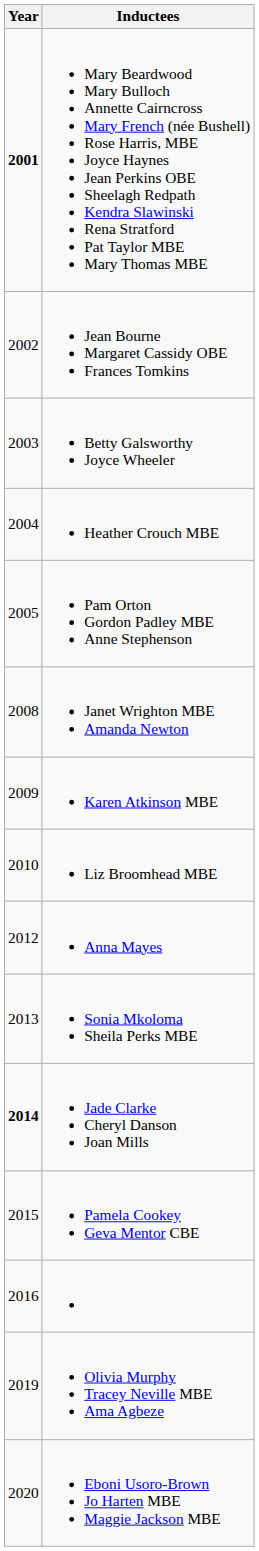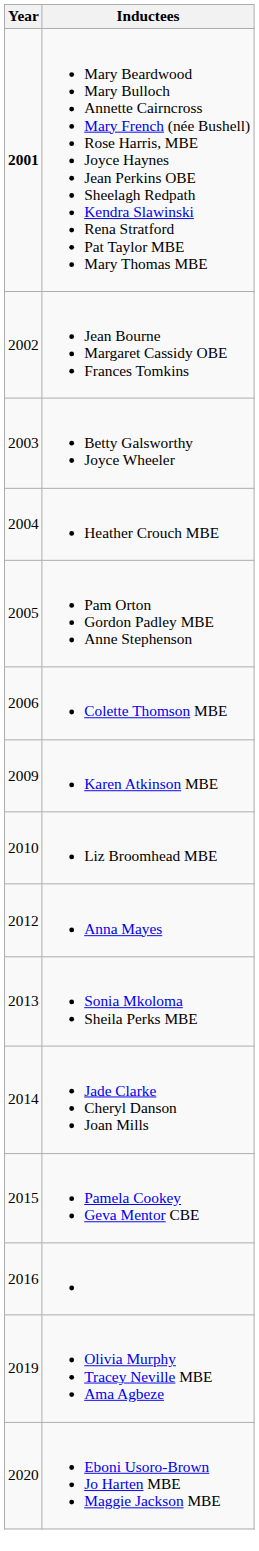+ row: 2006 | Colette Thomson MBE
- row: 2008 | Janet Wrighton MBE Amanda Newton
Jade Clarke Cheryl Danson Joan Mills | Year: bold -> normal
